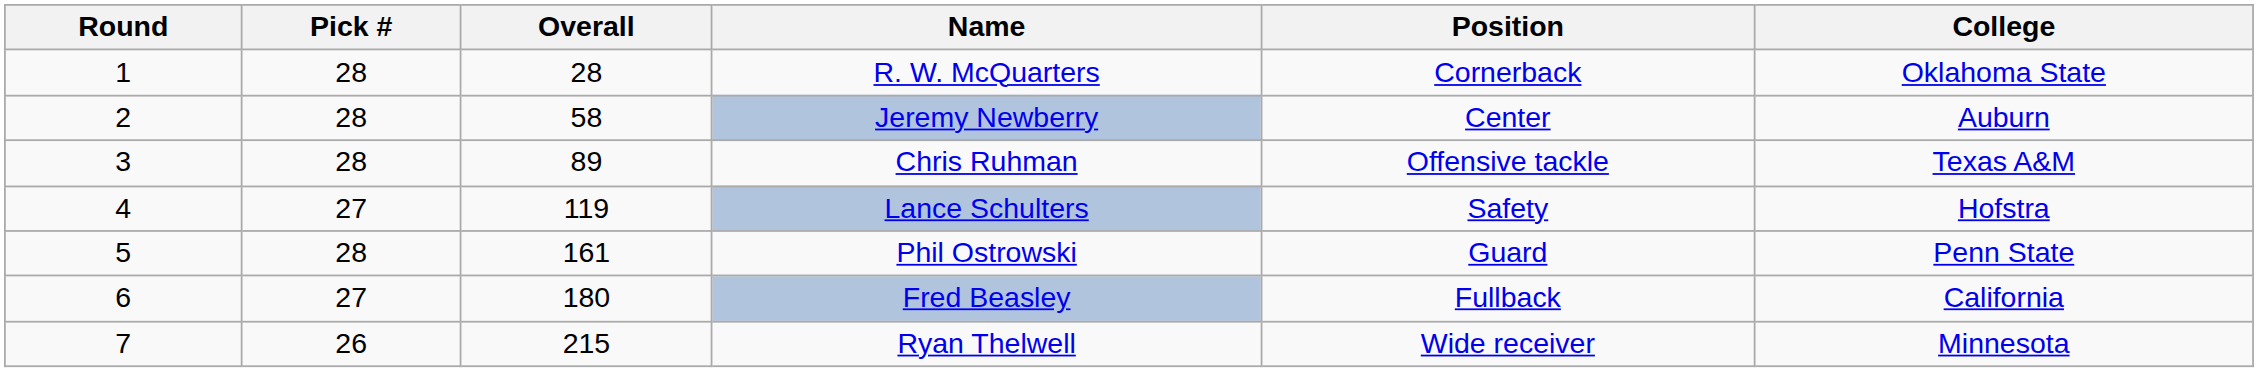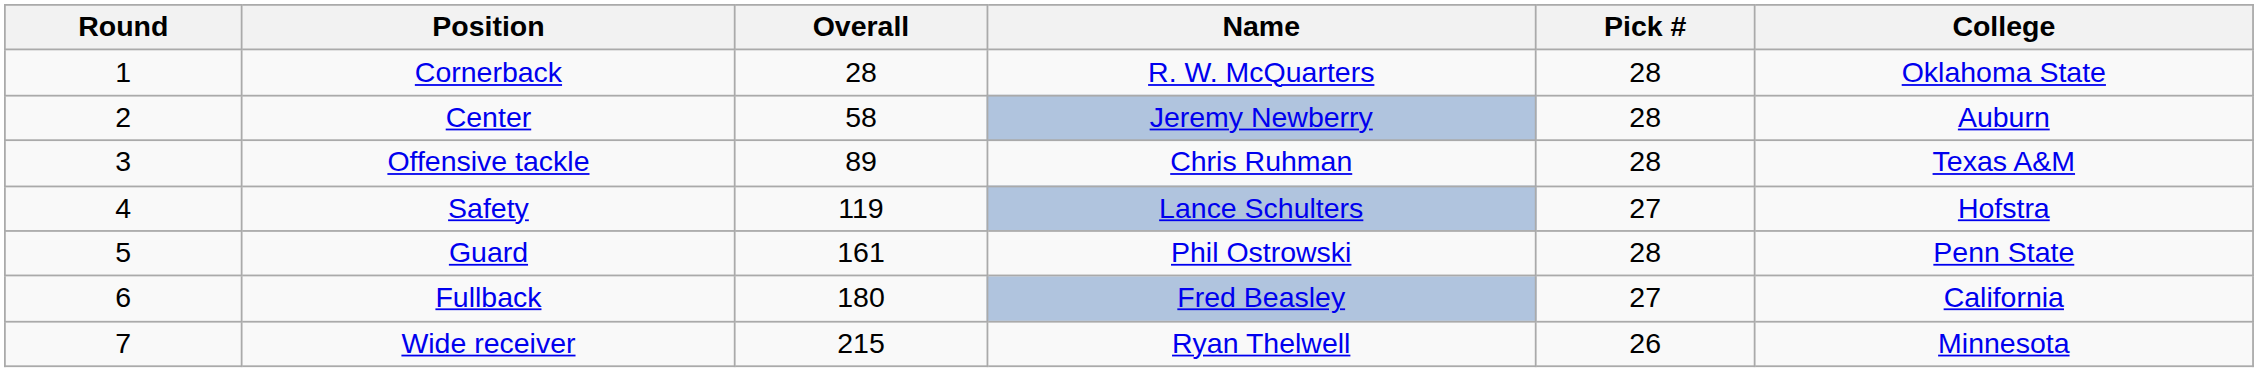columns swapped: Pick # <-> Position
